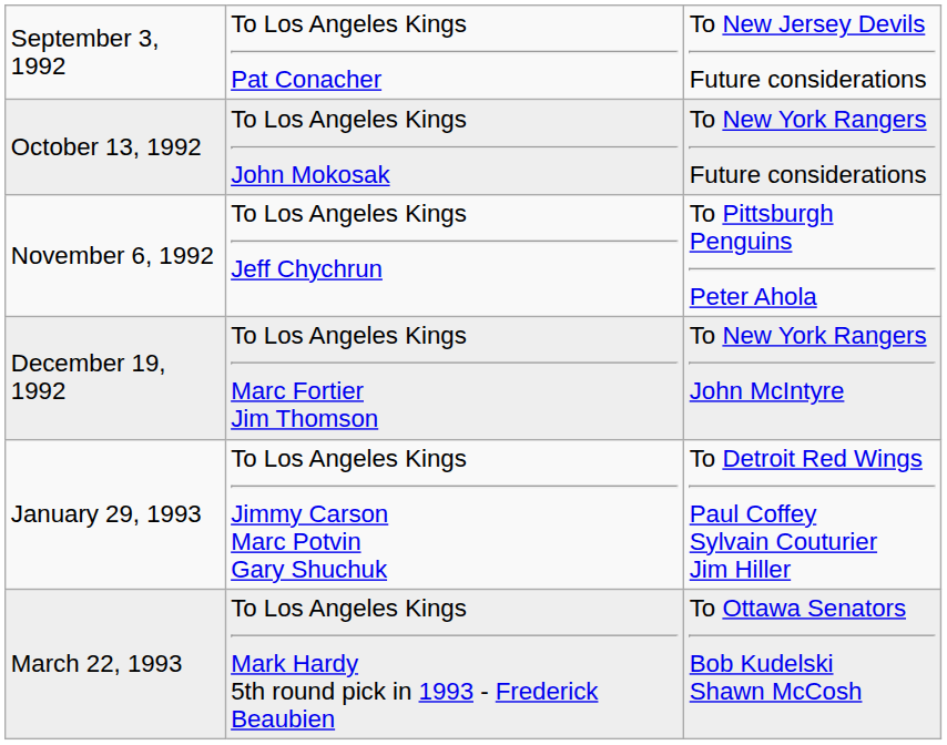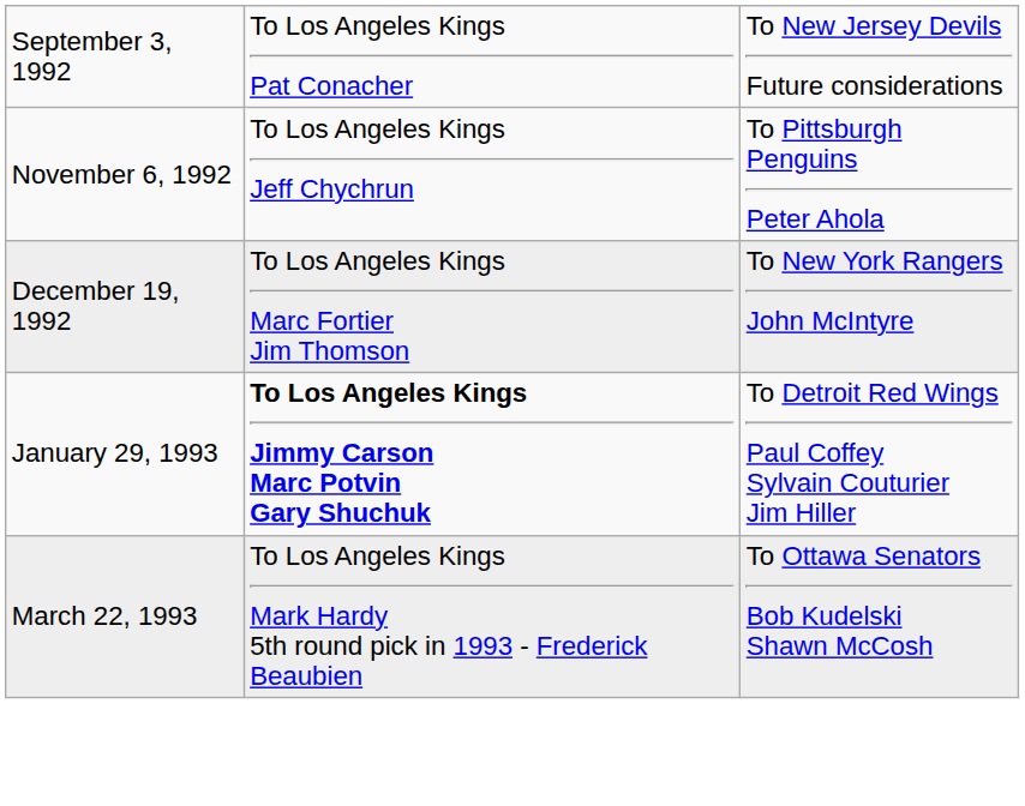- row: October 13, 1992 | To Los Angeles Kings John Mokosak | To New York Rangers Future considerations
January 29, 1993 | column 2: normal -> bold
